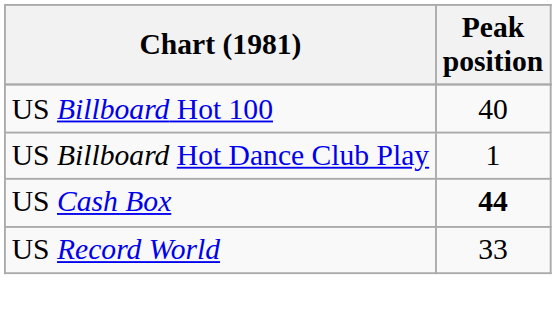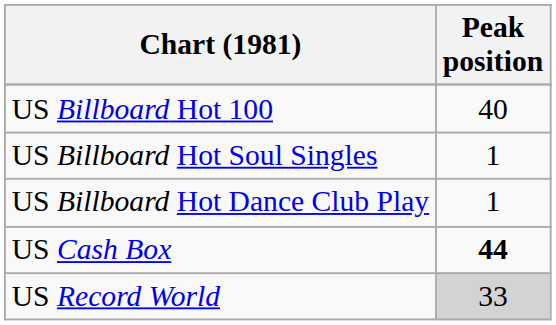+ row: US Billboard Hot Soul Singles | 1
US Record World | Peak position: no background -> lightgrey background
